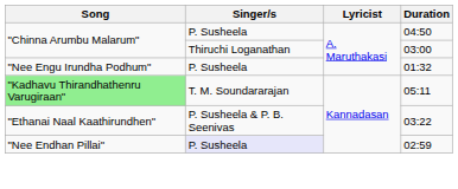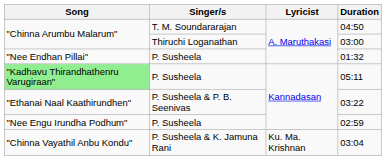04:50 | Singer/s: P. Susheela -> T. M. Soundararajan
01:32 | Song: "Nee Engu Irundha Podhum" -> "Nee Endhan Pillai"
05:11 | Singer/s: T. M. Soundararajan -> P. Susheela
02:59 | Song: "Nee Endhan Pillai" -> "Nee Engu Irundha Podhum"
02:59 | Singer/s: lavender background -> no background
+ row: "Chinna Vayathil Anbu Kondu" | P. Susheela & K. Jamuna Rani | Ku. Ma. Krishnan | 03:04
